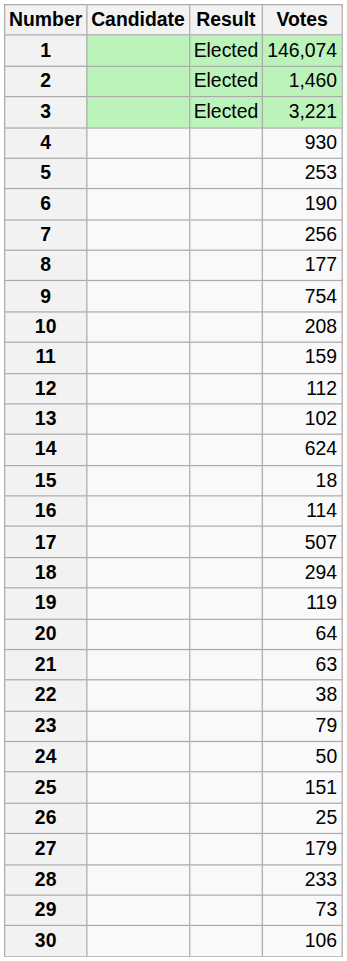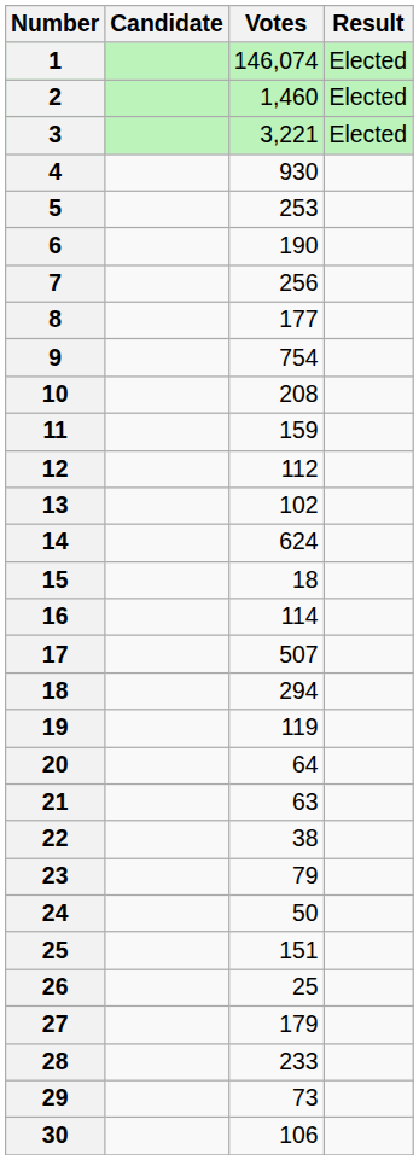columns swapped: Votes <-> Result
